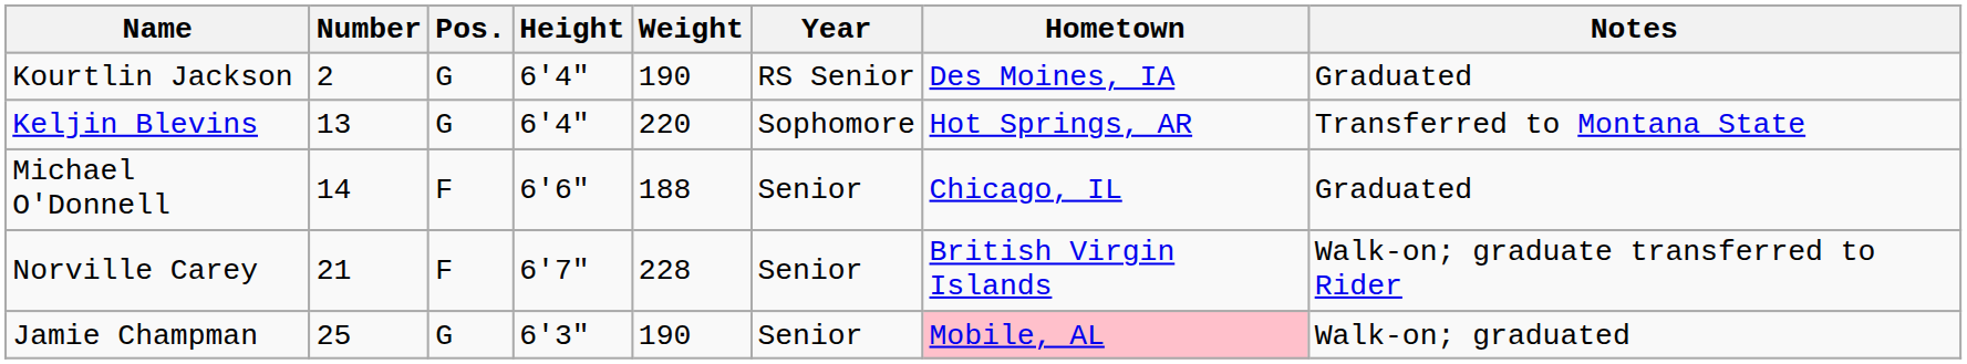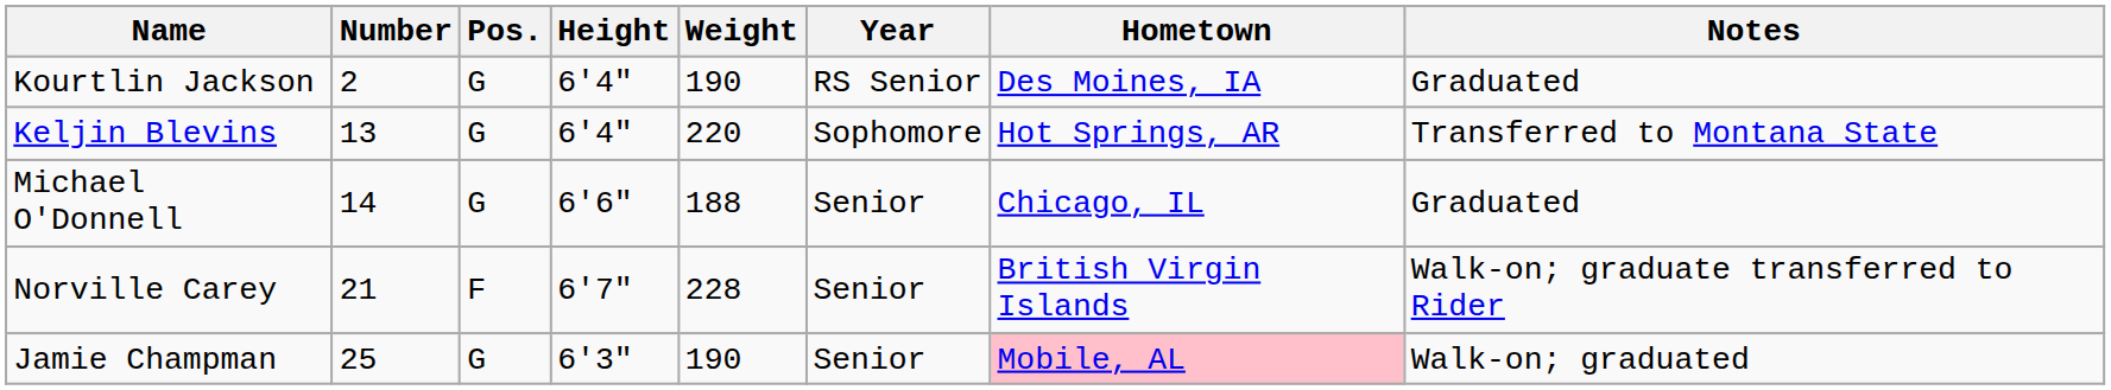Michael O'Donnell | Pos.: F -> G
